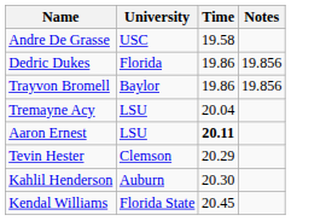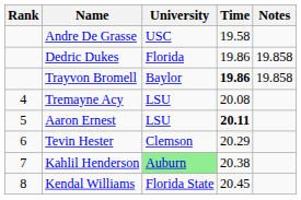+ column: Rank | 4 | 5 | 6 | 7 | 8
Dedric Dukes | Notes: 19.856 -> 19.858
Trayvon Bromell | Time: normal -> bold
Trayvon Bromell | Notes: 19.856 -> 19.858
Tremayne Acy | Time: 20.04 -> 20.08
Kahlil Henderson | University: no background -> lightgreen background
Kahlil Henderson | Time: 20.30 -> 20.38
